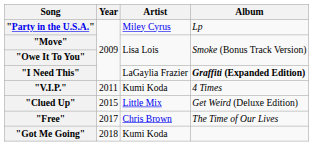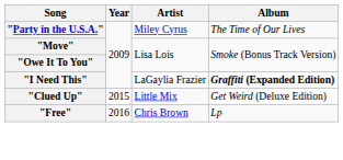"Party in the U.S.A." | Album: Lp -> The Time of Our Lives
- row: "V.I.P." | 2011 | Kumi Koda | 4 Times
"Free" | Year: 2017 -> 2016
"Free" | Album: The Time of Our Lives -> Lp
- row: "Got Me Going" | 2018 | Kumi Koda
